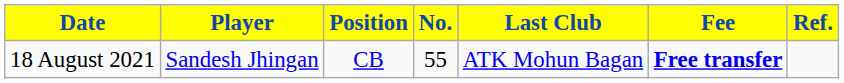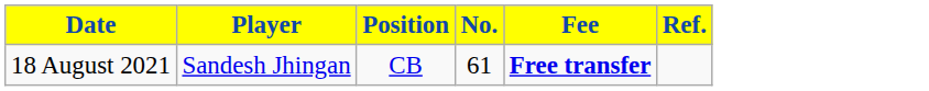- column: Last Club | ATK Mohun Bagan
18 August 2021 | No.: 55 -> 61
